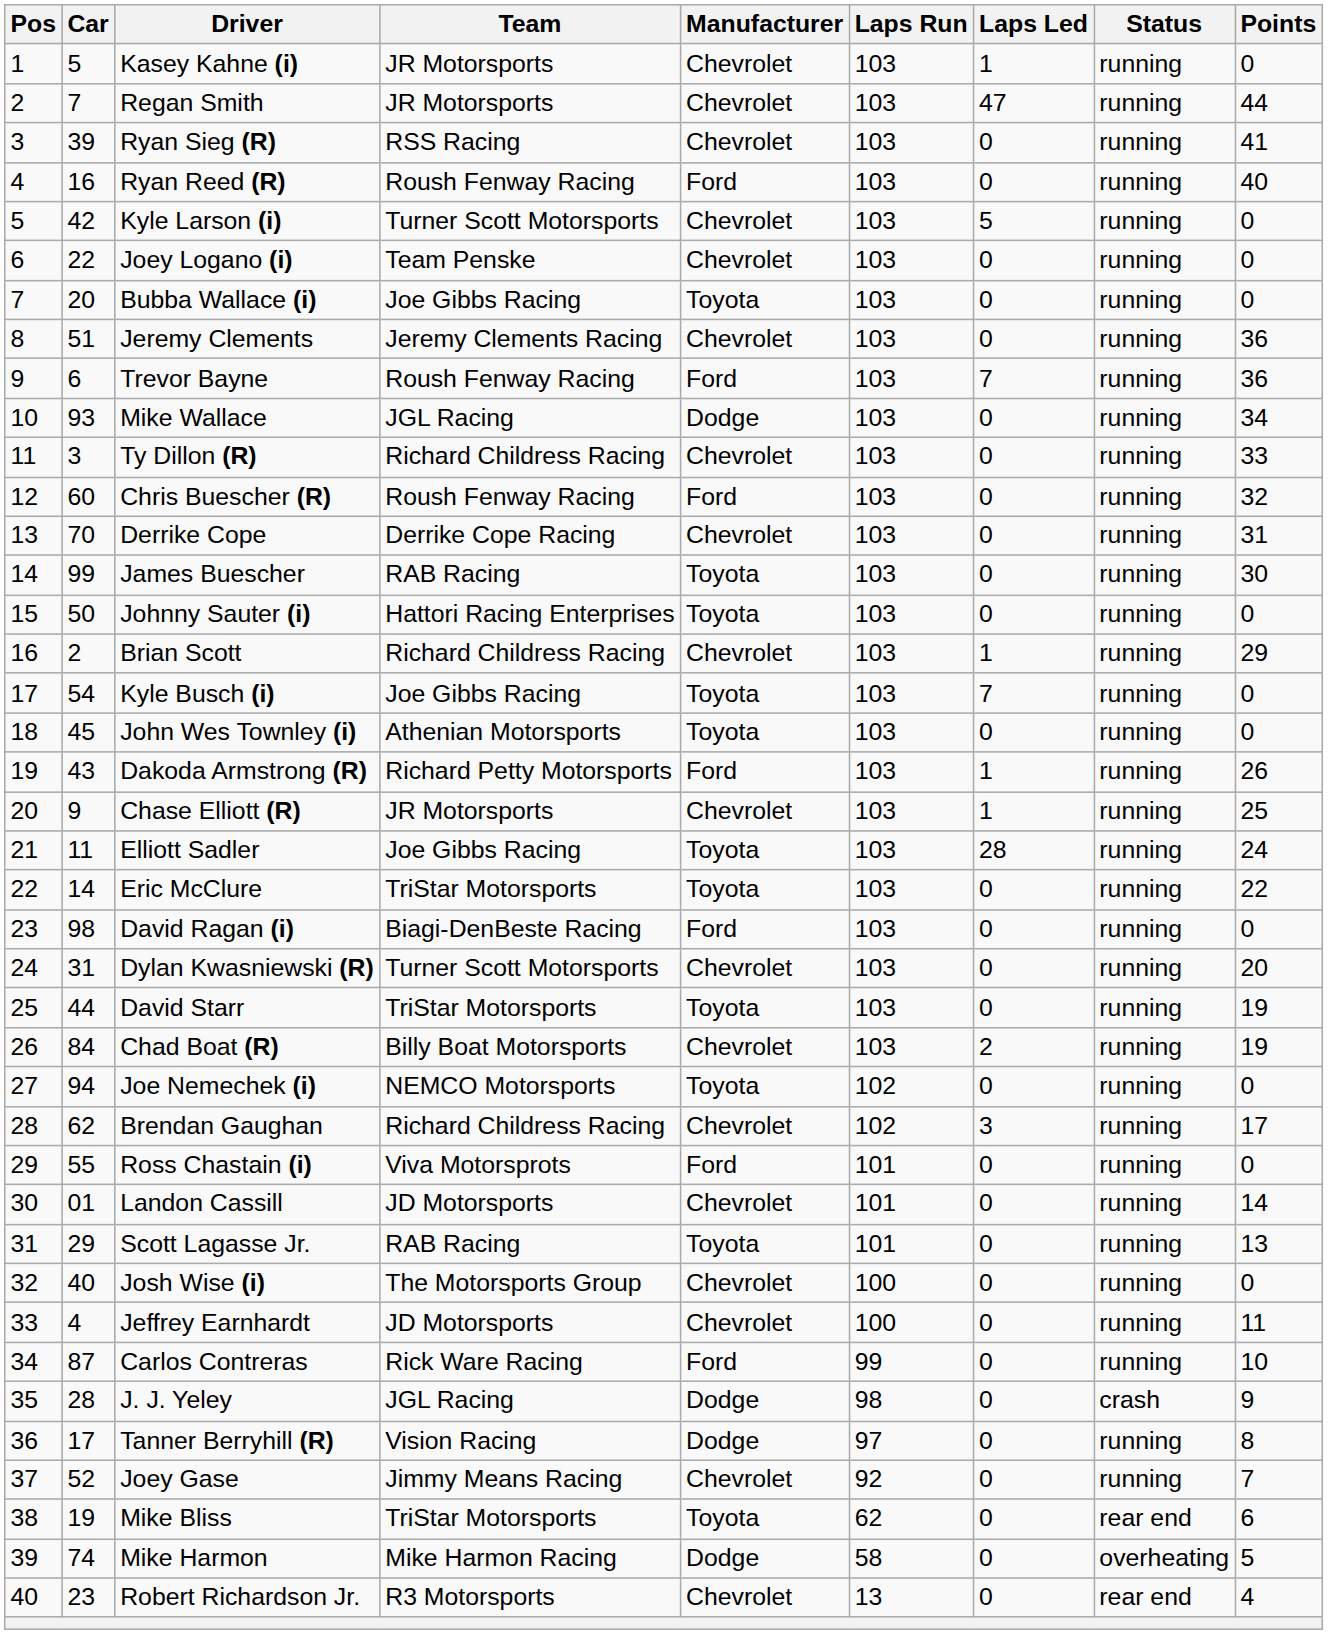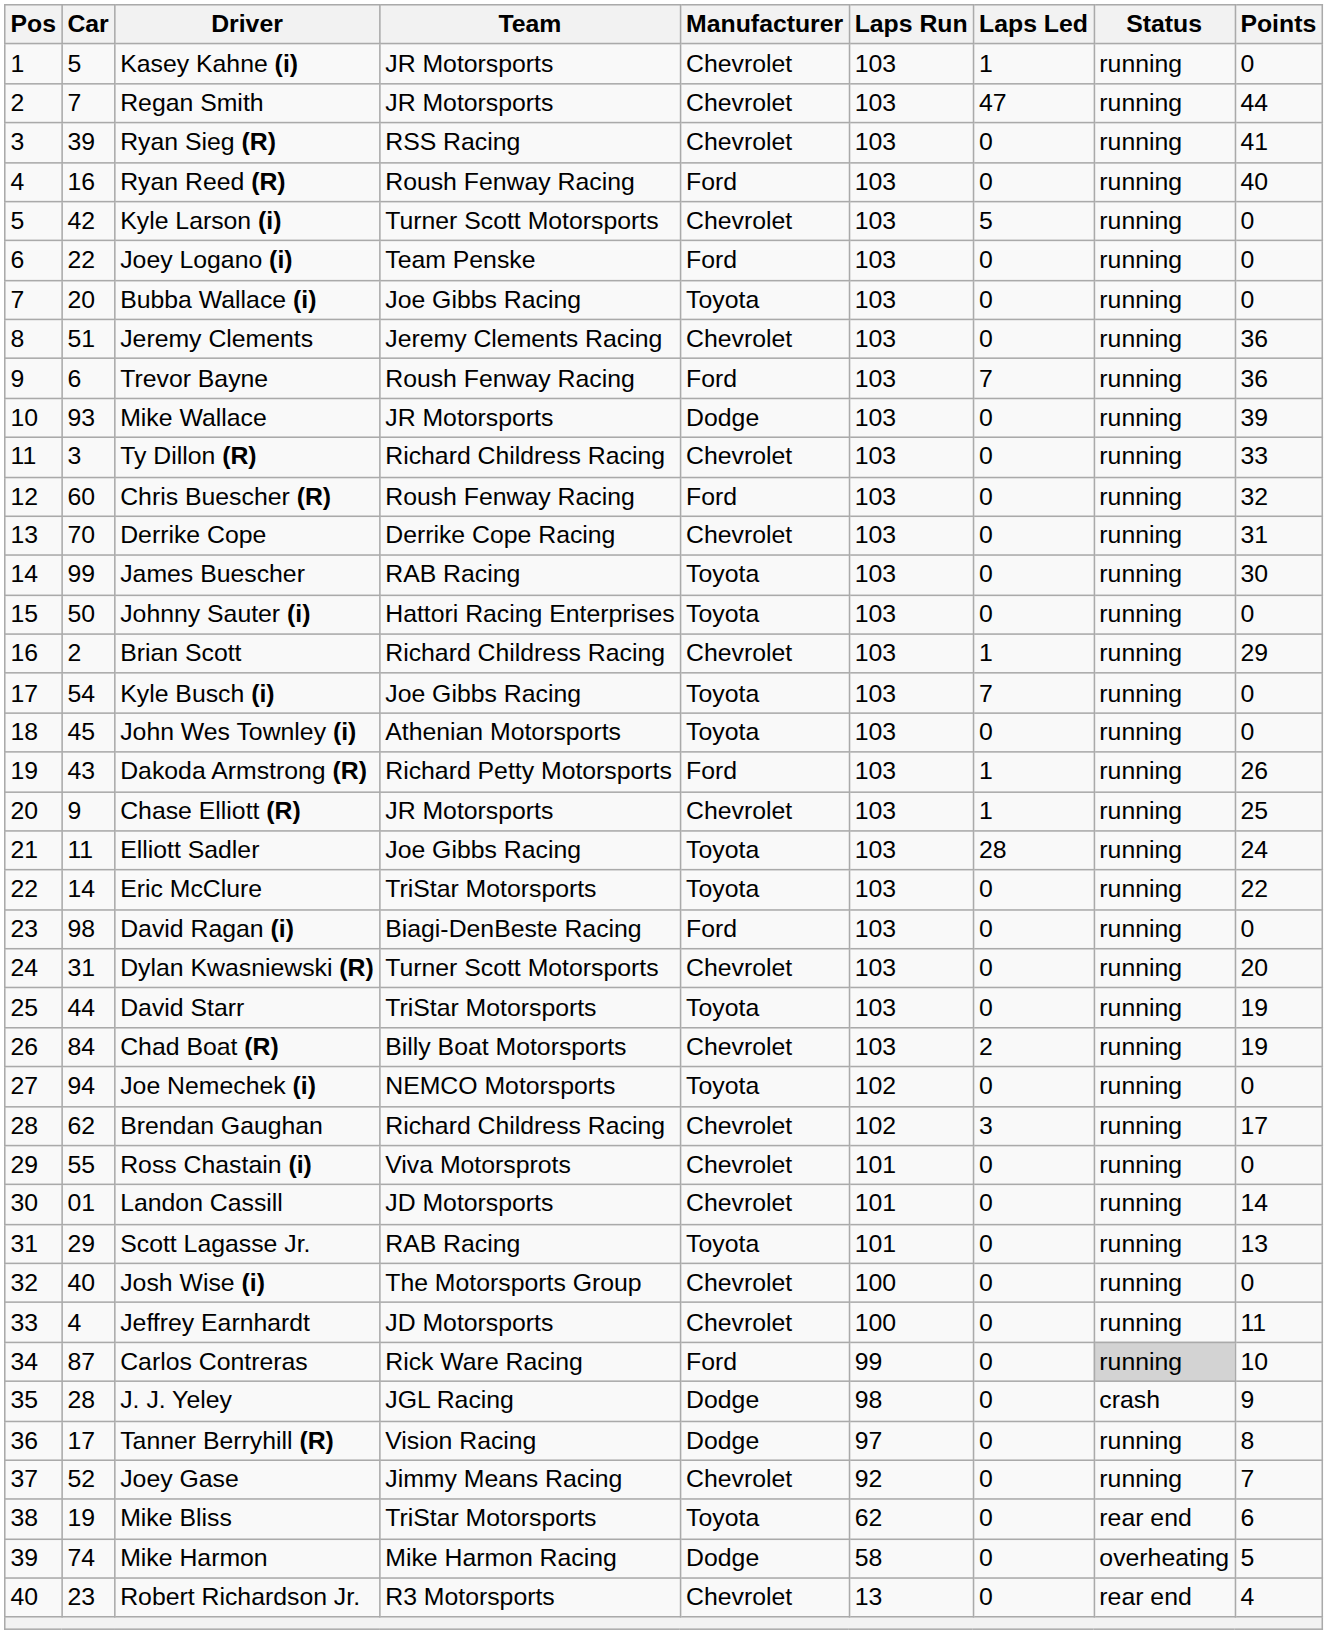Joey Logano (i) | Manufacturer: Chevrolet -> Ford
Mike Wallace | Team: JGL Racing -> JR Motorsports
Mike Wallace | Points: 34 -> 39
Ross Chastain (i) | Manufacturer: Ford -> Chevrolet
Carlos Contreras | Status: no background -> lightgrey background
